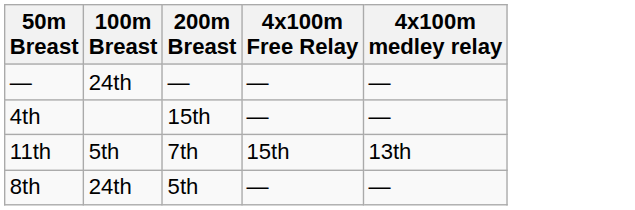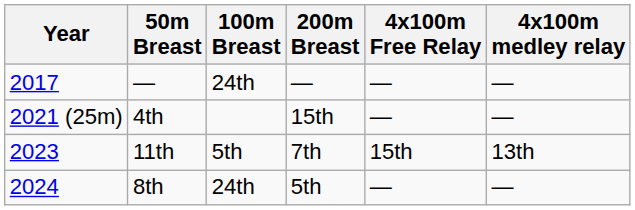+ column: Year | 2017 | 2021 (25m) | 2023 | 2024
